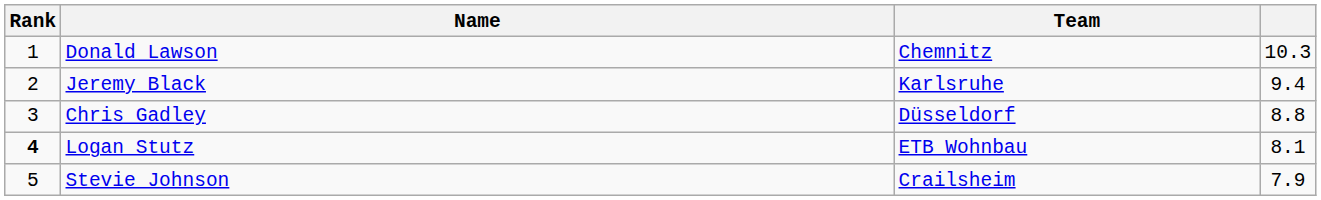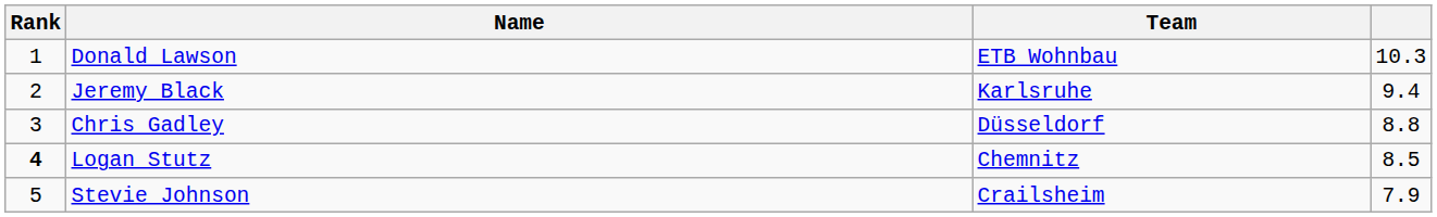Donald Lawson | Team: Chemnitz -> ETB Wohnbau
Logan Stutz | Team: ETB Wohnbau -> Chemnitz
Logan Stutz | column 4: 8.1 -> 8.5
